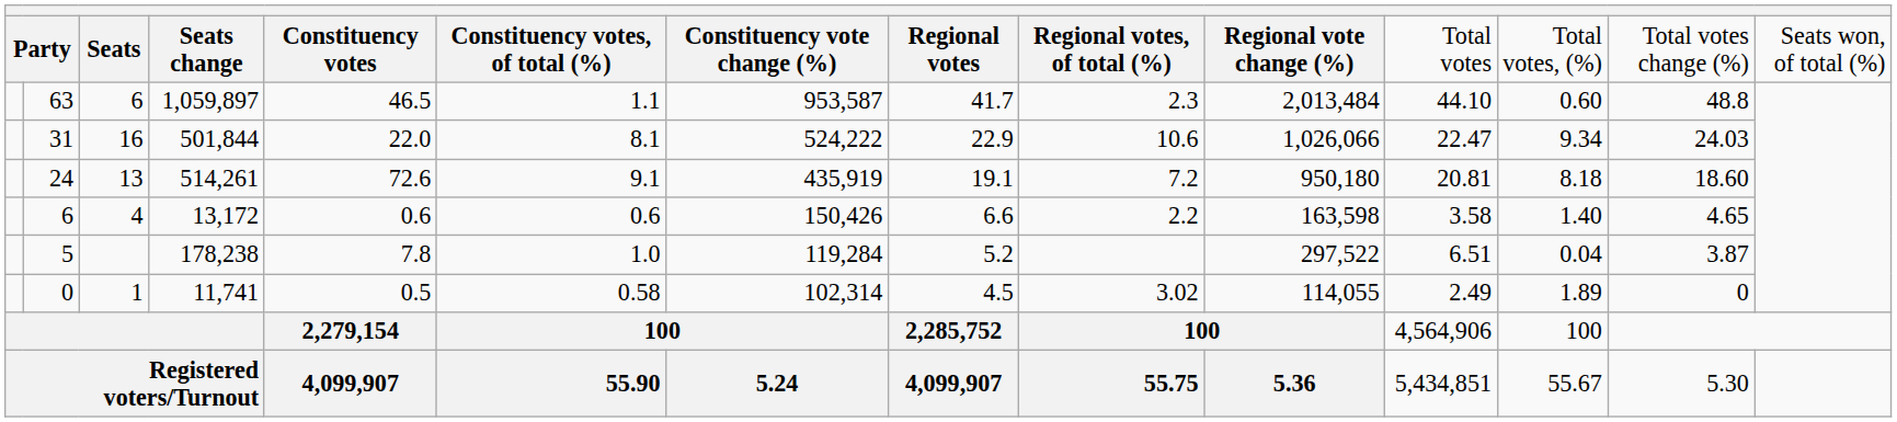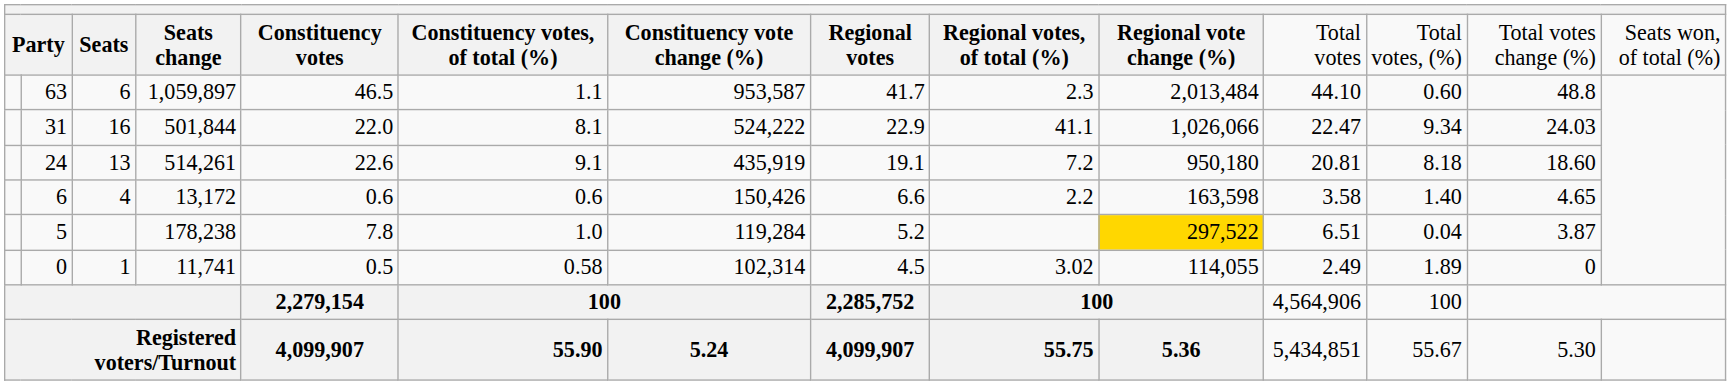31 | column 9: 10.6 -> 41.1
24 | column 5: 72.6 -> 22.6
5 | column 10: no background -> gold background
